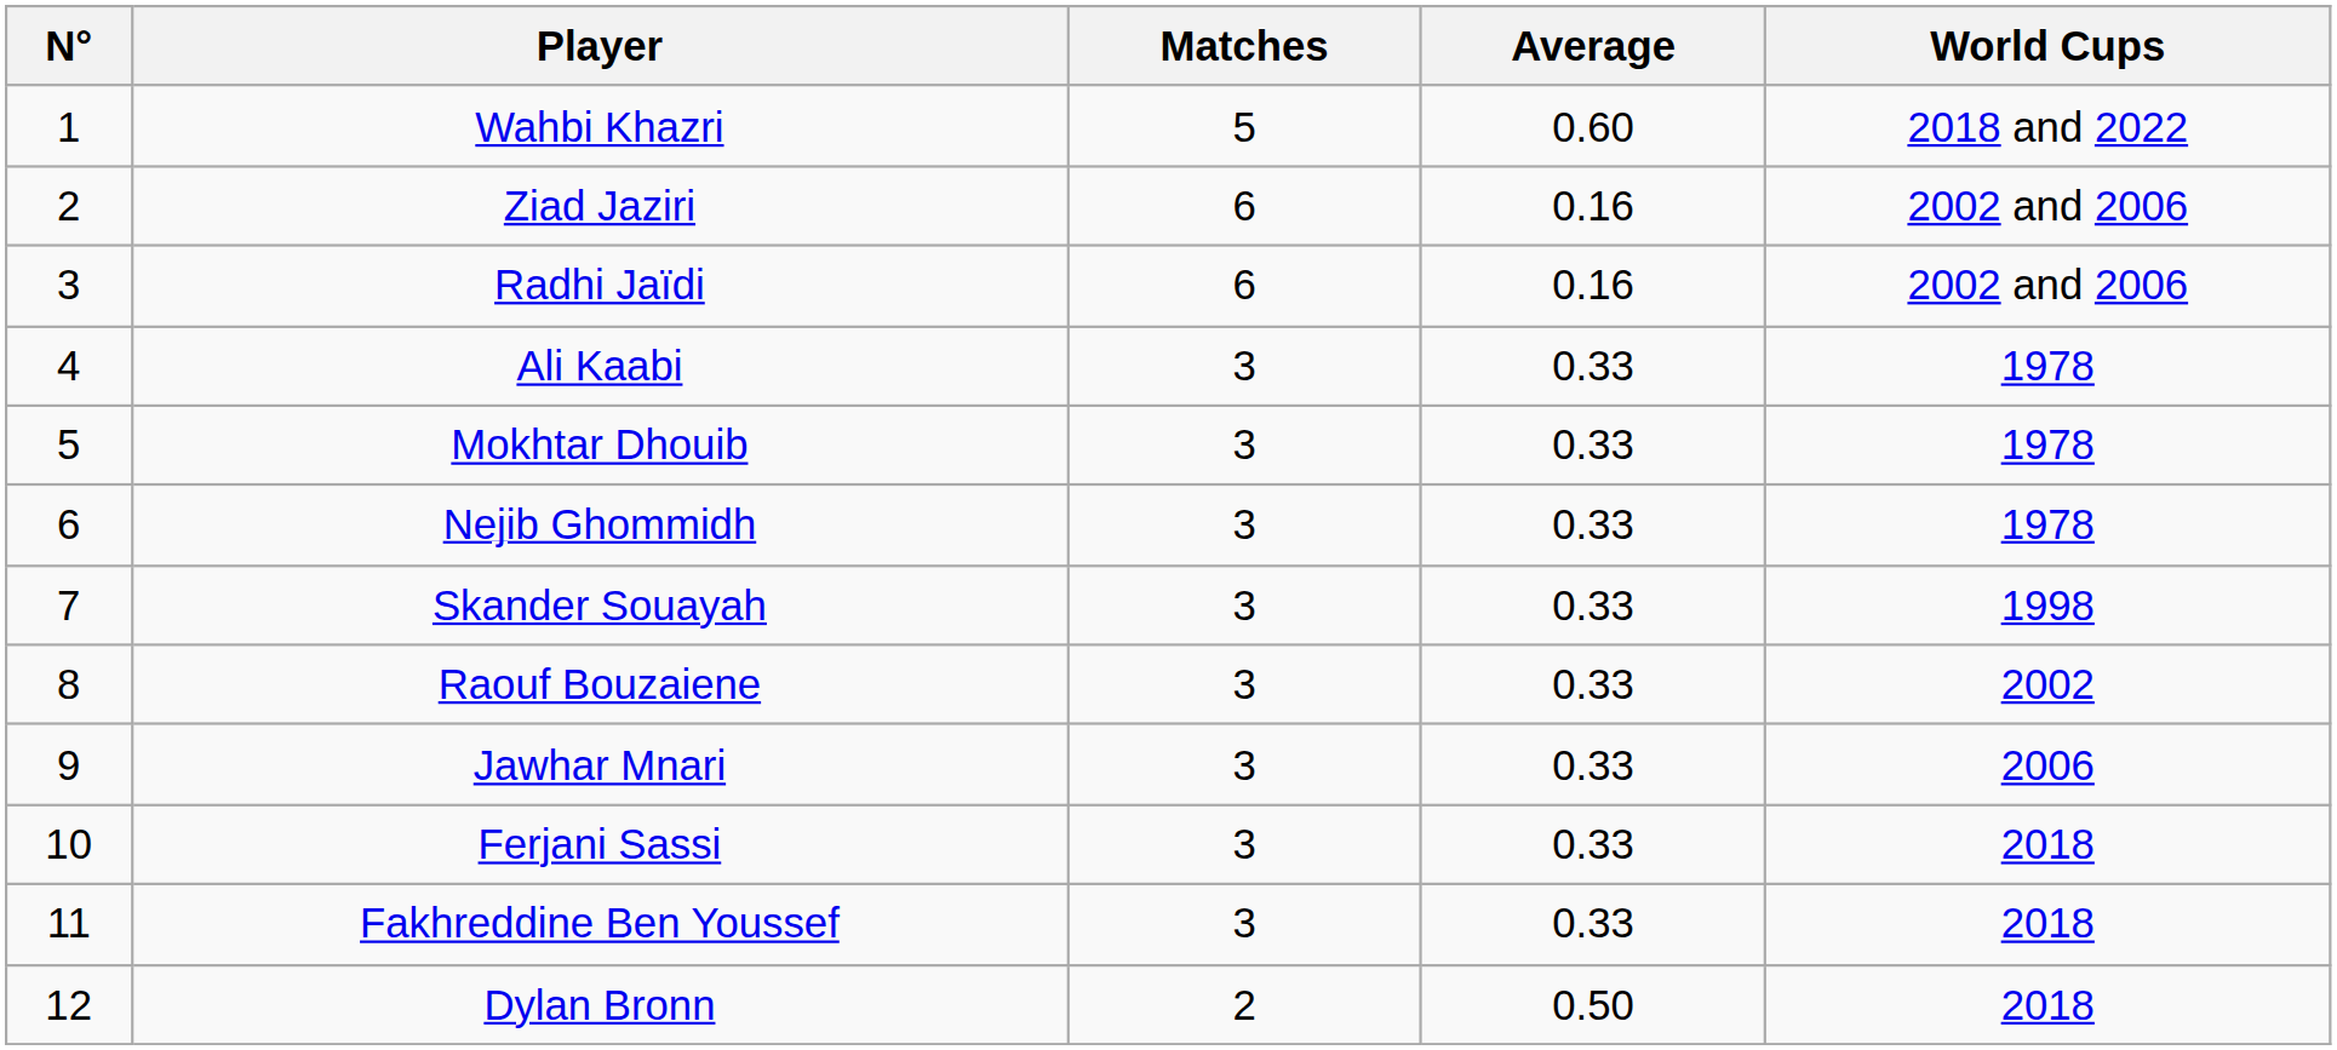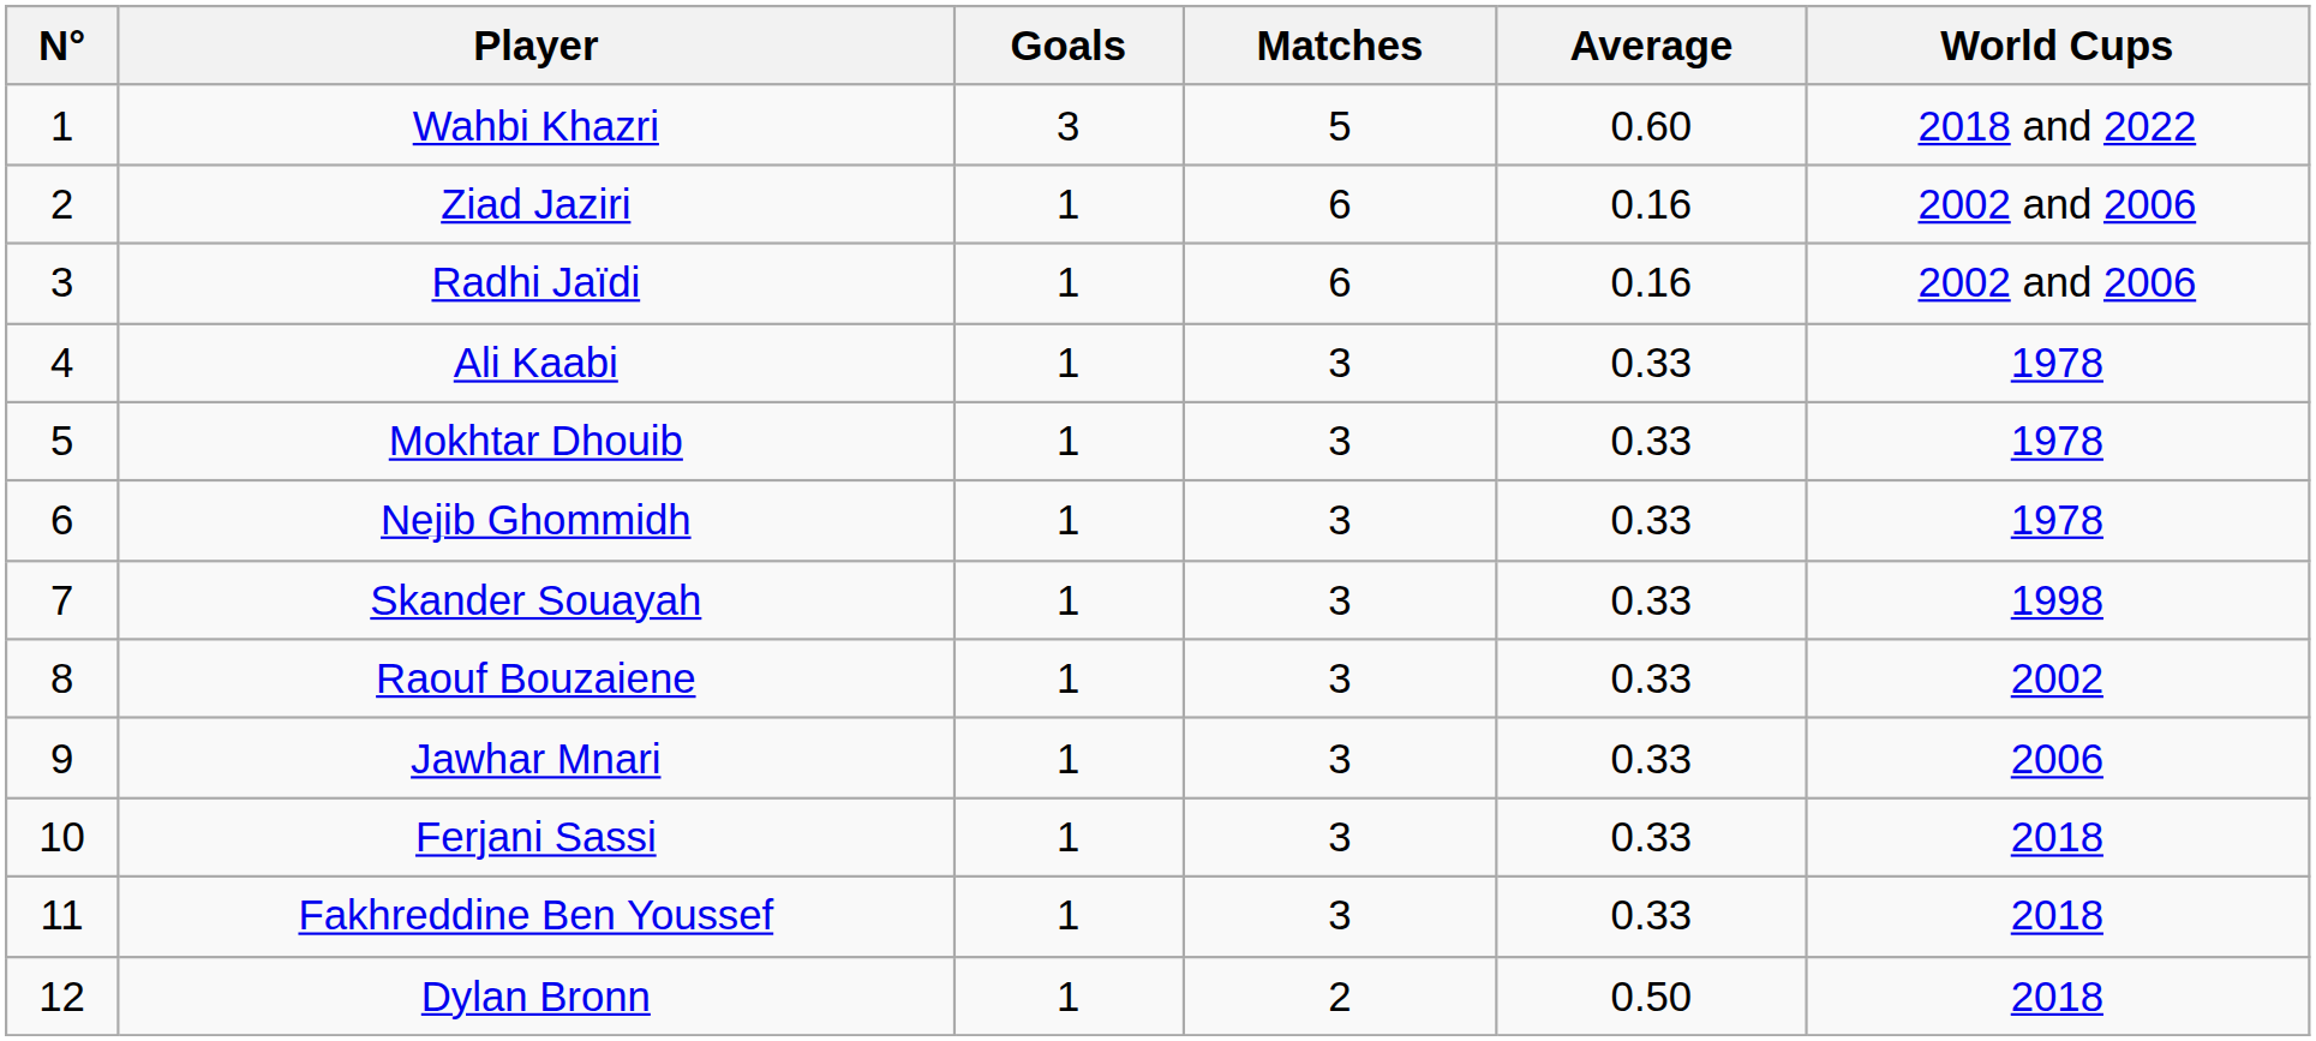+ column: Goals | 3 | 1 | 1 | 1 | 1 | 1 | 1 | 1 | 1 | 1 | 1 | 1
